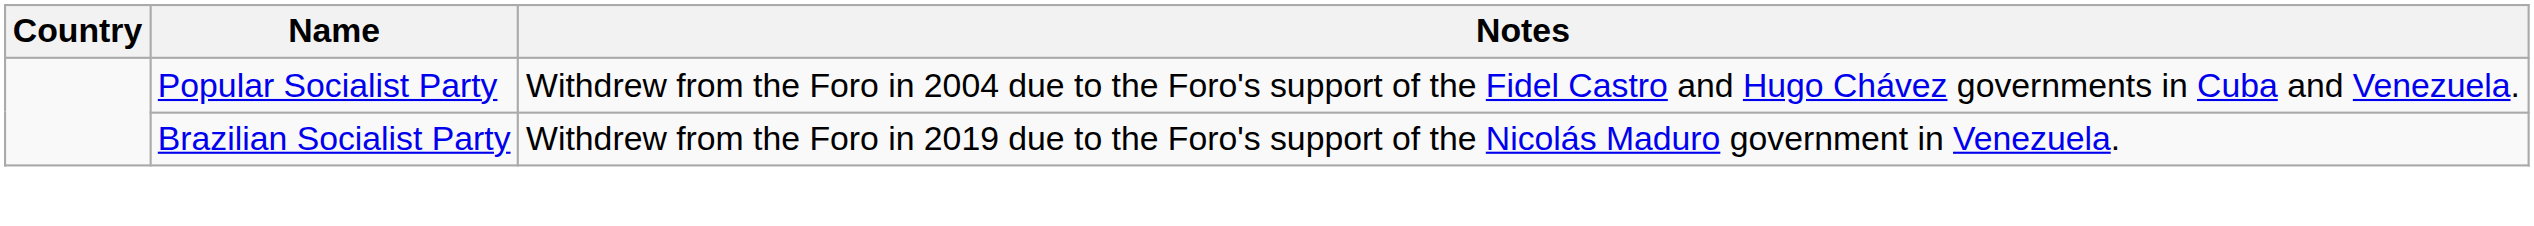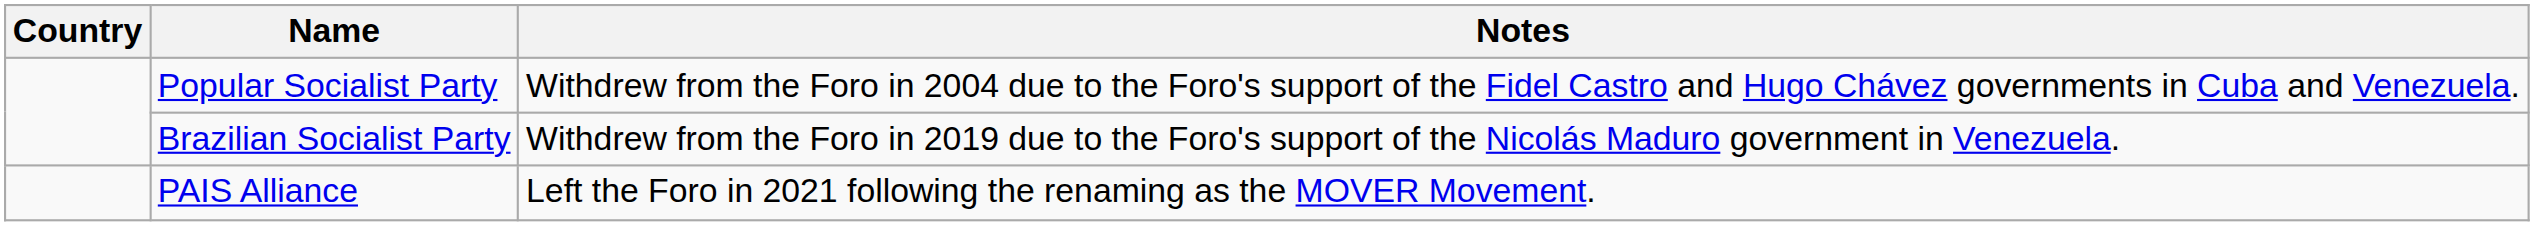+ row: PAIS Alliance | Left the Foro in 2021 following the renaming as the MOVER Movement.
